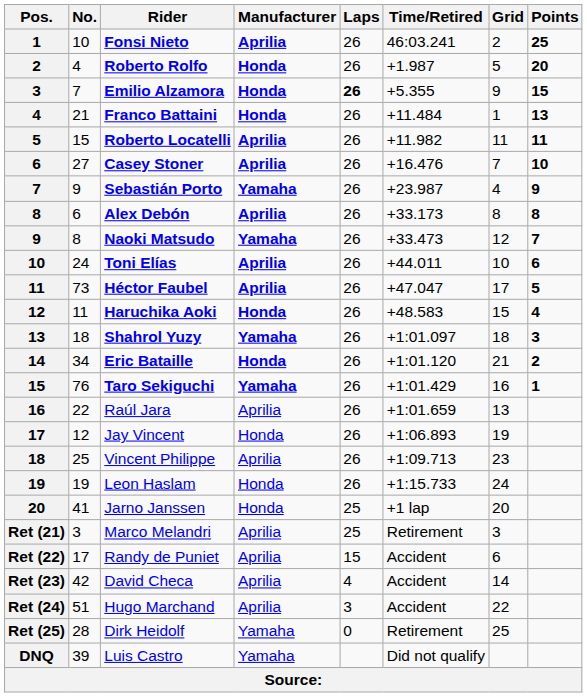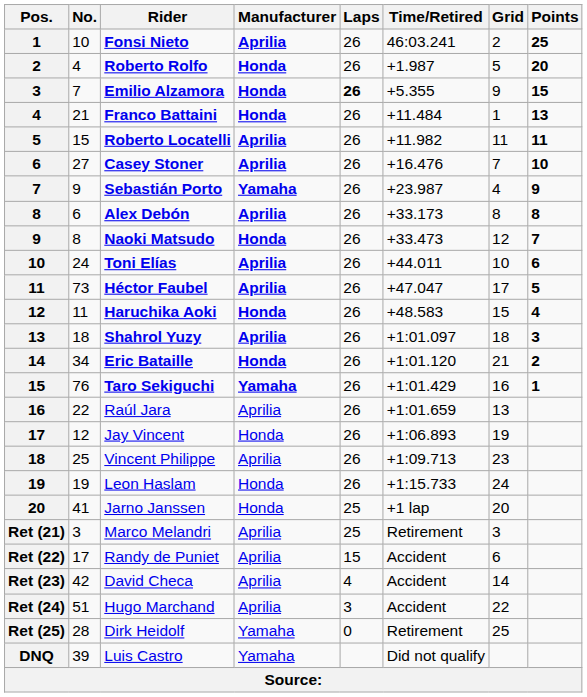Naoki Matsudo | Manufacturer: Yamaha -> Honda
Shahrol Yuzy | Manufacturer: Yamaha -> Aprilia
